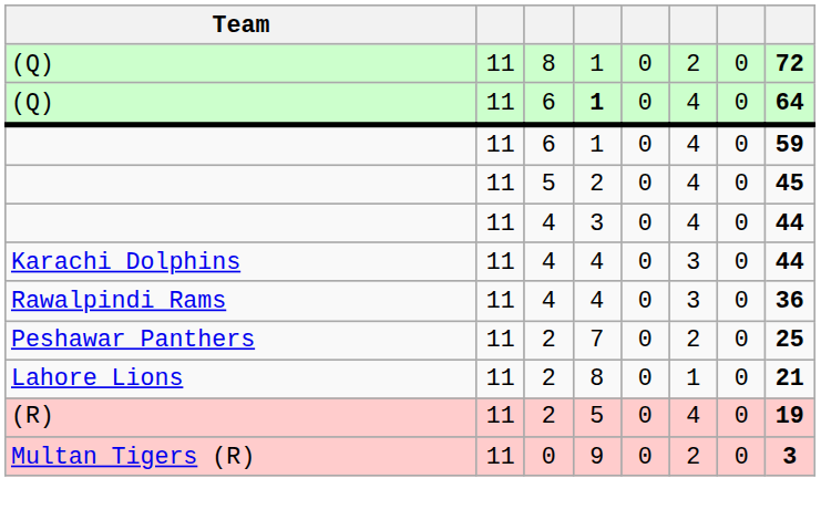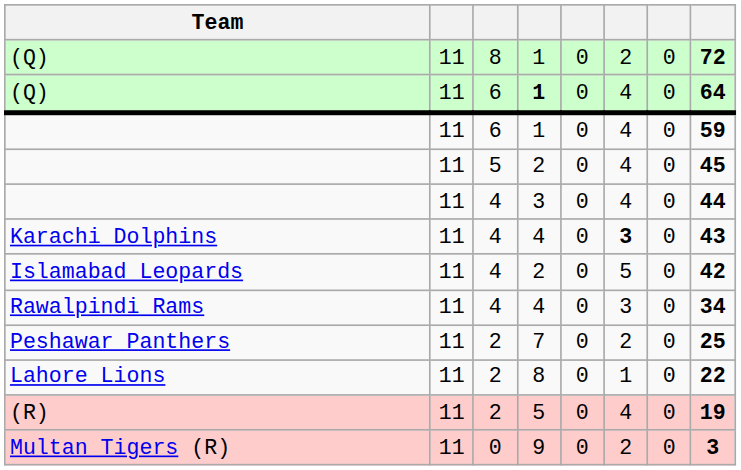Karachi Dolphins | column 6: normal -> bold
Karachi Dolphins | column 8: 44 -> 43
+ row: Islamabad Leopards | 11 | 4 | 2 | 0 | 5 | 0 | 42
Rawalpindi Rams | column 8: 36 -> 34
Lahore Lions | column 8: 21 -> 22
